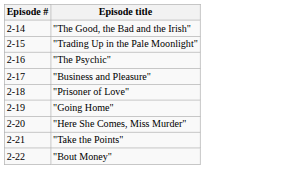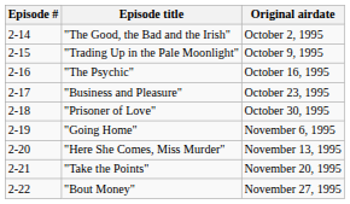+ column: Original airdate | October 2, 1995 | October 9, 1995 | October 16, 1995 | October 23, 1995 | October 30, 1995 | November 6, 1995 | November 13, 1995 | November 20, 1995 | November 27, 1995
